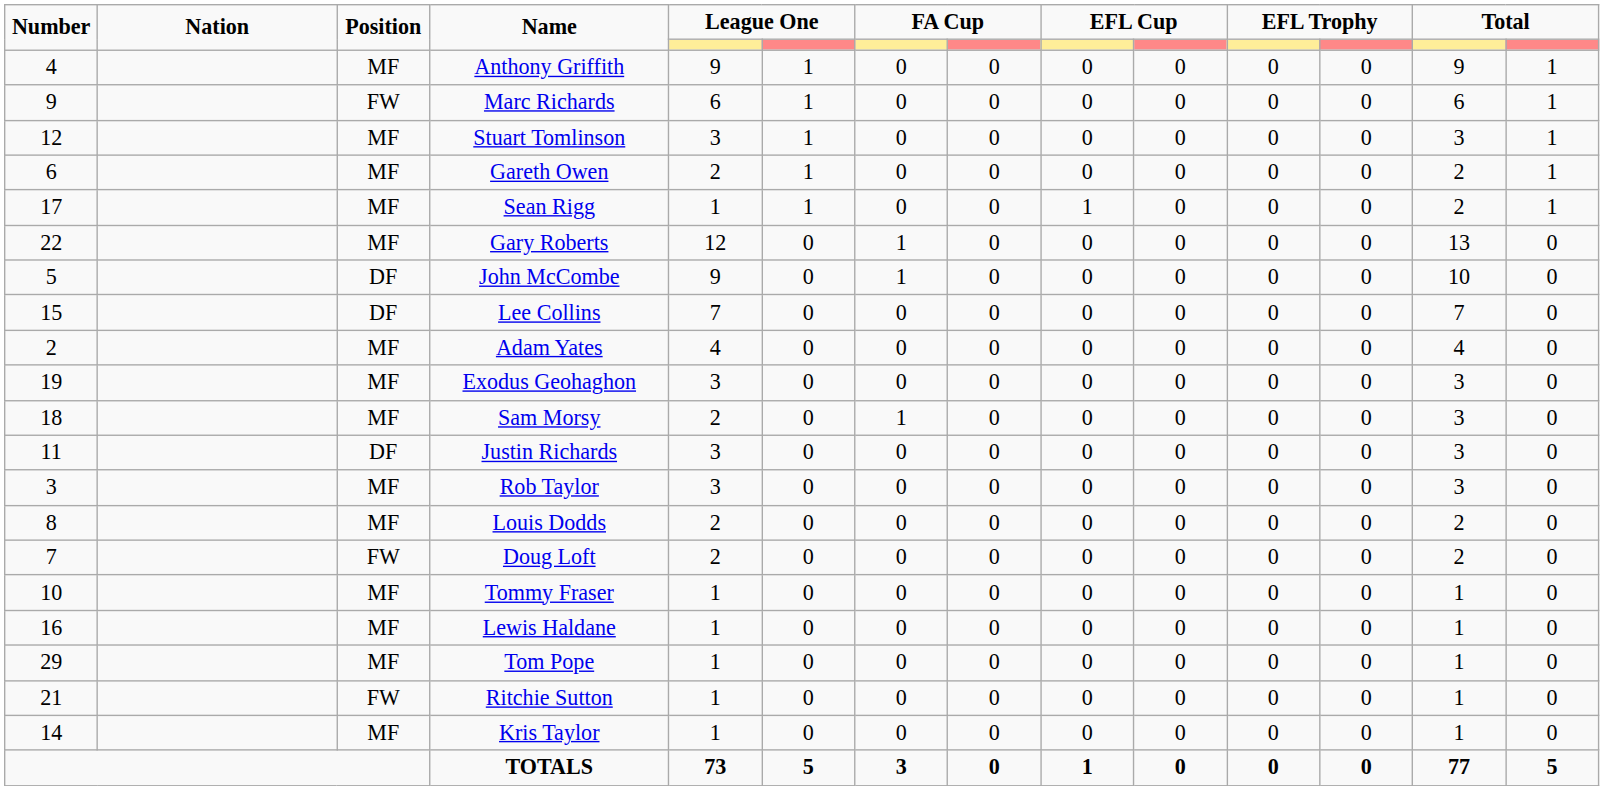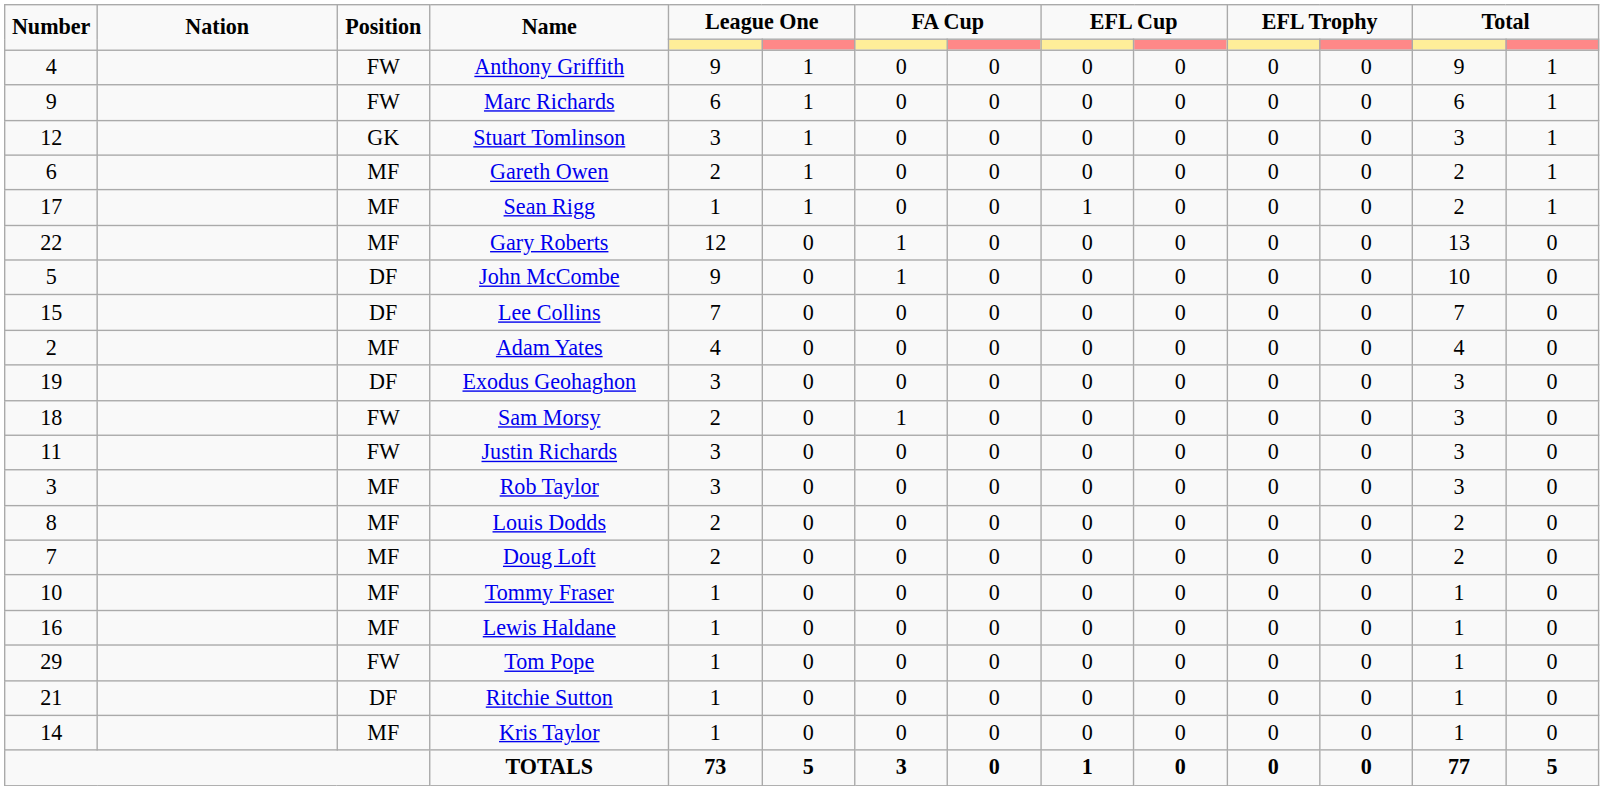Anthony Griffith | Position: MF -> FW
Stuart Tomlinson | Position: MF -> GK
Exodus Geohaghon | Position: MF -> DF
Sam Morsy | Position: MF -> FW
Justin Richards | Position: DF -> FW
Doug Loft | Position: FW -> MF
Tom Pope | Position: MF -> FW
Ritchie Sutton | Position: FW -> DF
